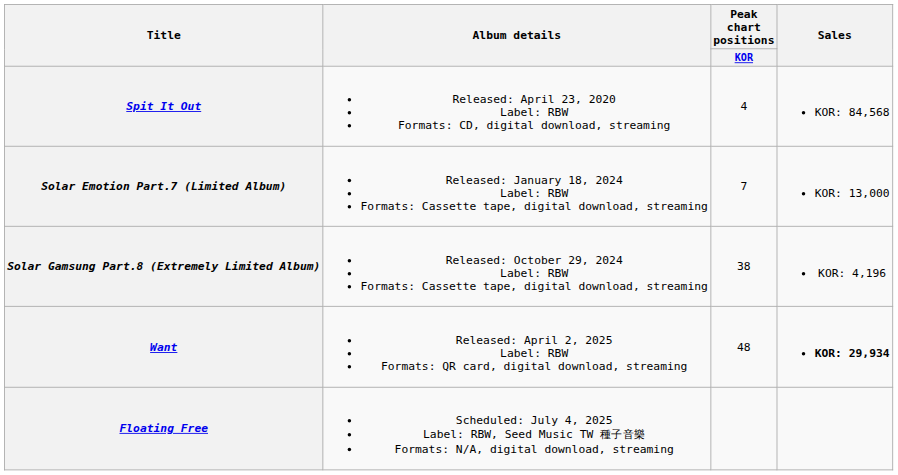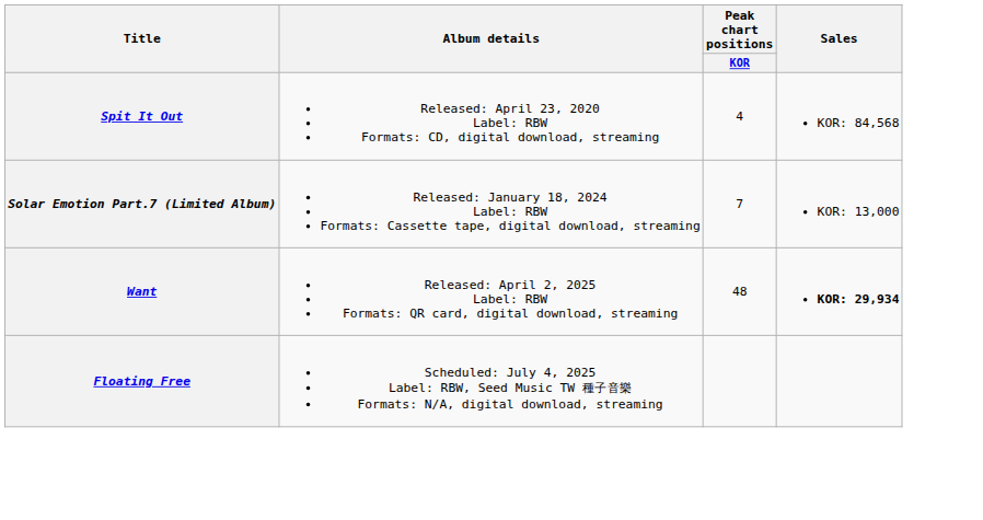- row: Solar Gamsung Part.8 (Extremely Limited Album) | Released: October 29, 2024 Label: RBW Formats: Cassette tape, digital download, streaming | 38 | KOR: 4,196
